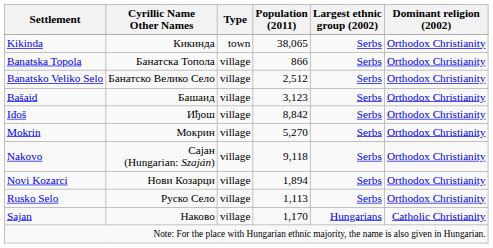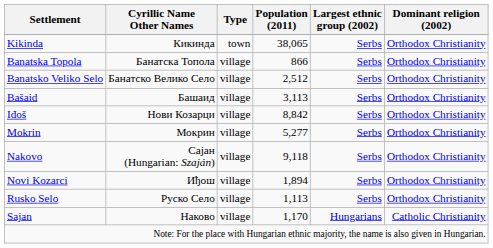Bašaid | Population (2011): 3,123 -> 3,113
Iđoš | Cyrillic Name Other Names: Иђош -> Нови Козарци
Mokrin | Population (2011): 5,270 -> 5,277
Novi Kozarci | Cyrillic Name Other Names: Нови Козарци -> Иђош
